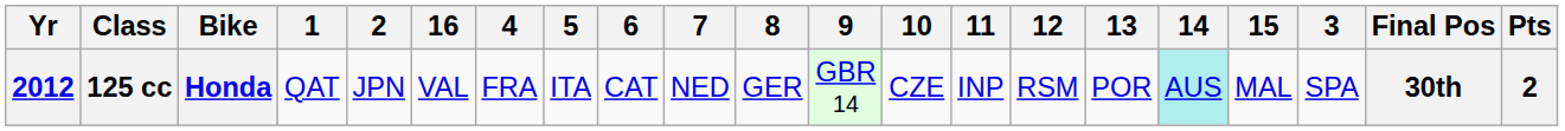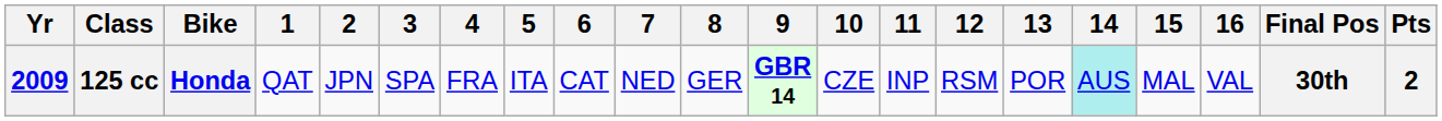columns swapped: 3 <-> 16
125 cc | Yr: 2012 -> 2009
125 cc | 9: normal -> bold
